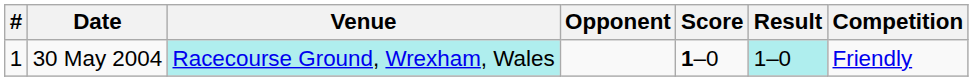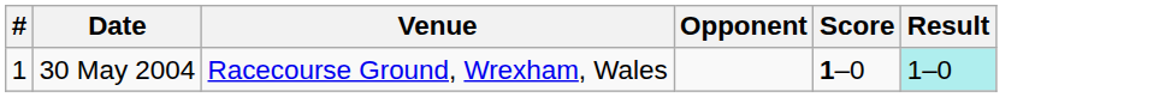- column: Competition | Friendly
30 May 2004 | Venue: paleturquoise background -> no background
